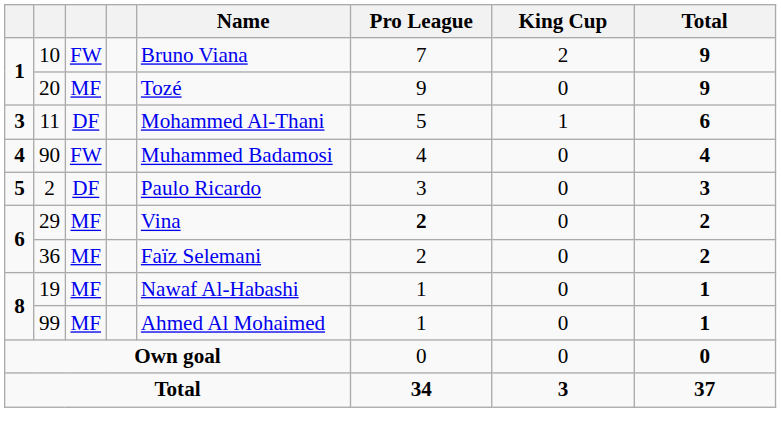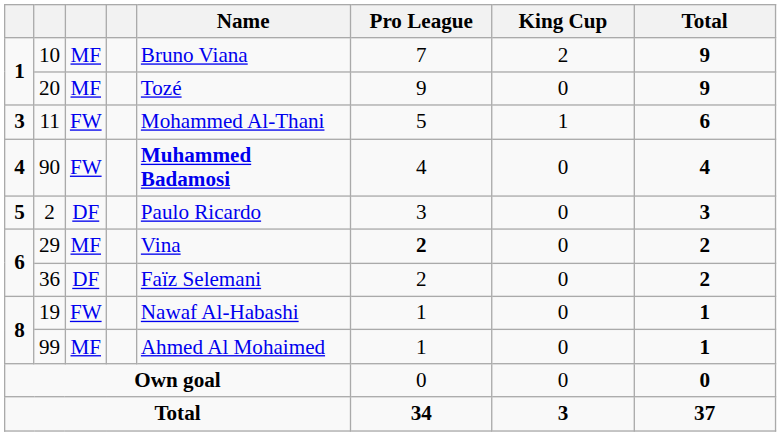10 | column 3: FW -> MF
11 | column 3: DF -> FW
90 | Name: normal -> bold
36 | column 3: MF -> DF
19 | column 3: MF -> FW
